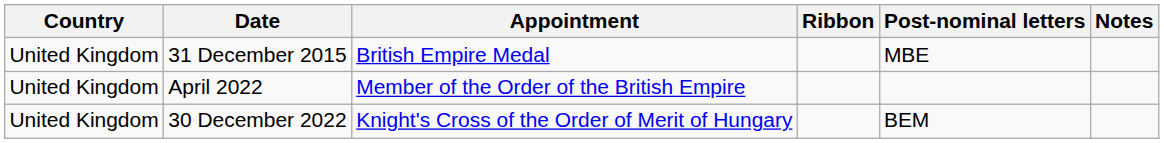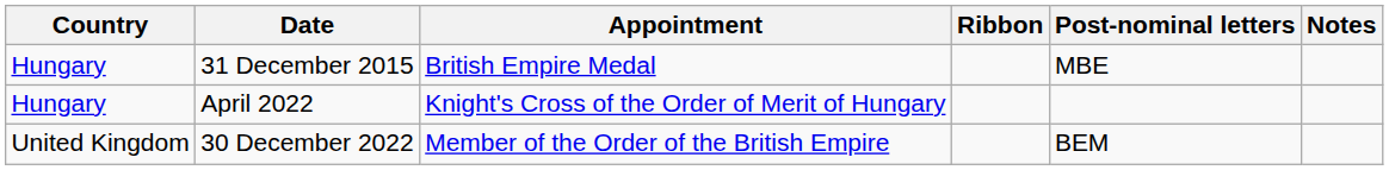31 December 2015 | Country: United Kingdom -> Hungary
April 2022 | Country: United Kingdom -> Hungary
April 2022 | Appointment: Member of the Order of the British Empire -> Knight's Cross of the Order of Merit of Hungary
30 December 2022 | Appointment: Knight's Cross of the Order of Merit of Hungary -> Member of the Order of the British Empire
